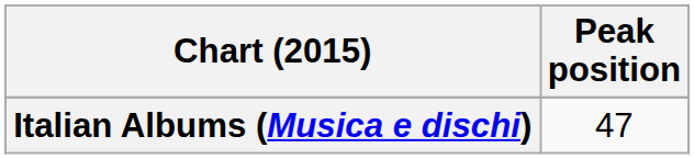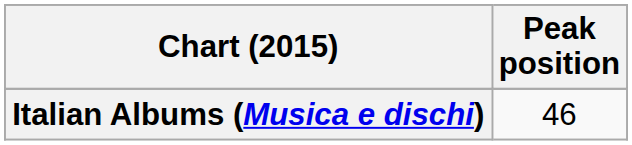Italian Albums (Musica e dischi) | Peak position: 47 -> 46
